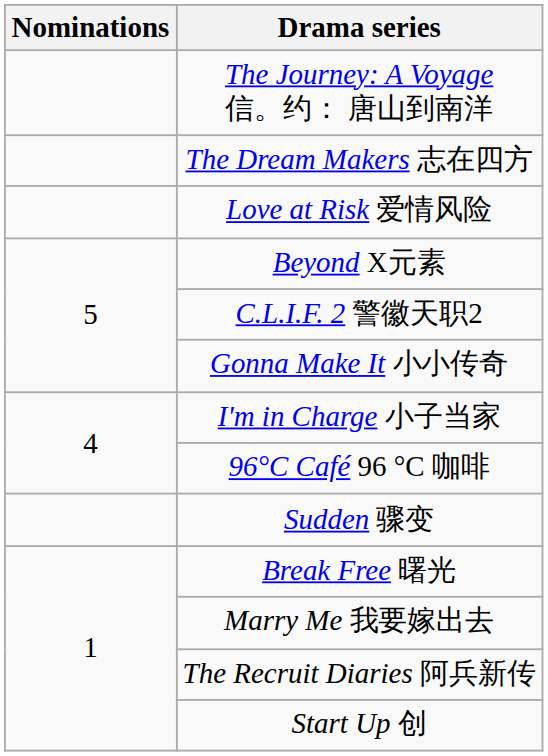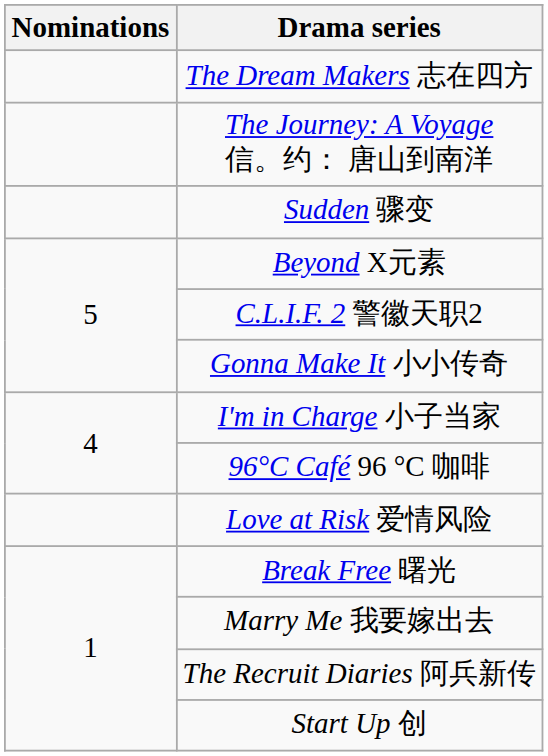rows swapped: The Dream Makers 志在四方 <-> The Journey: A Voyage 信。约： 唐山到南洋
rows swapped: Sudden 骤变 <-> Love at Risk 爱情风险
